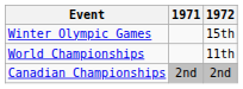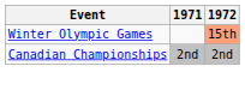Winter Olympic Games | 1972: no background -> lightsalmon background
- row: World Championships | 11th
